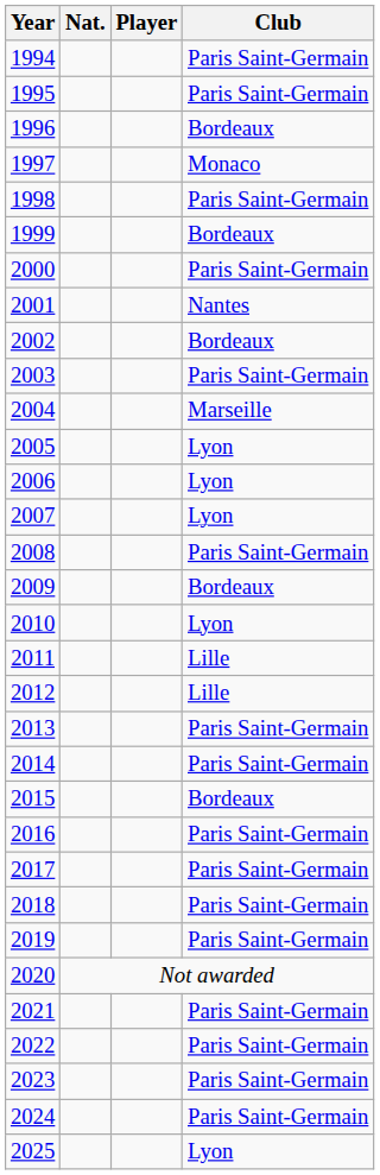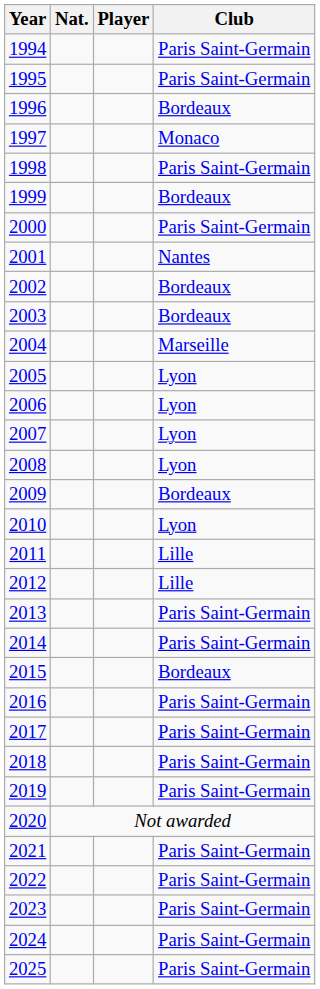2003 | Club: Paris Saint-Germain -> Bordeaux
2008 | Club: Paris Saint-Germain -> Lyon
2025 | Club: Lyon -> Paris Saint-Germain
